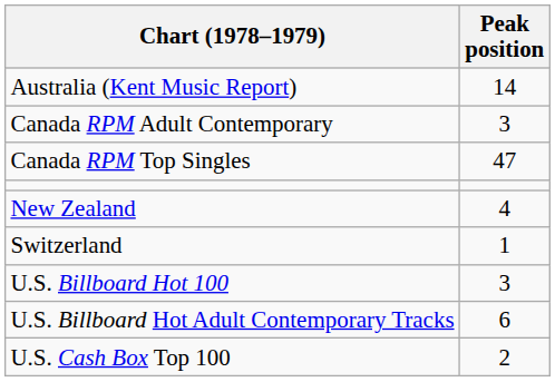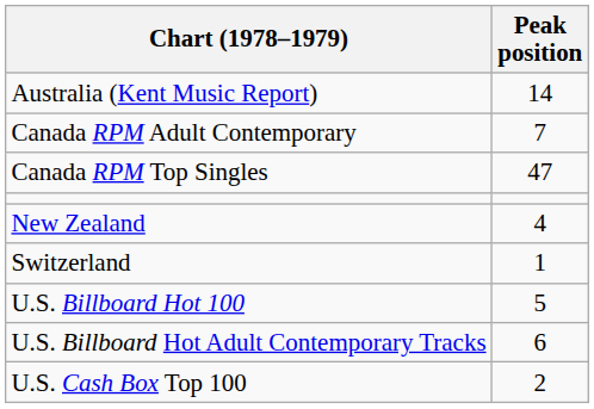Canada RPM Adult Contemporary | Peak position: 3 -> 7
U.S. Billboard Hot 100 | Peak position: 3 -> 5
